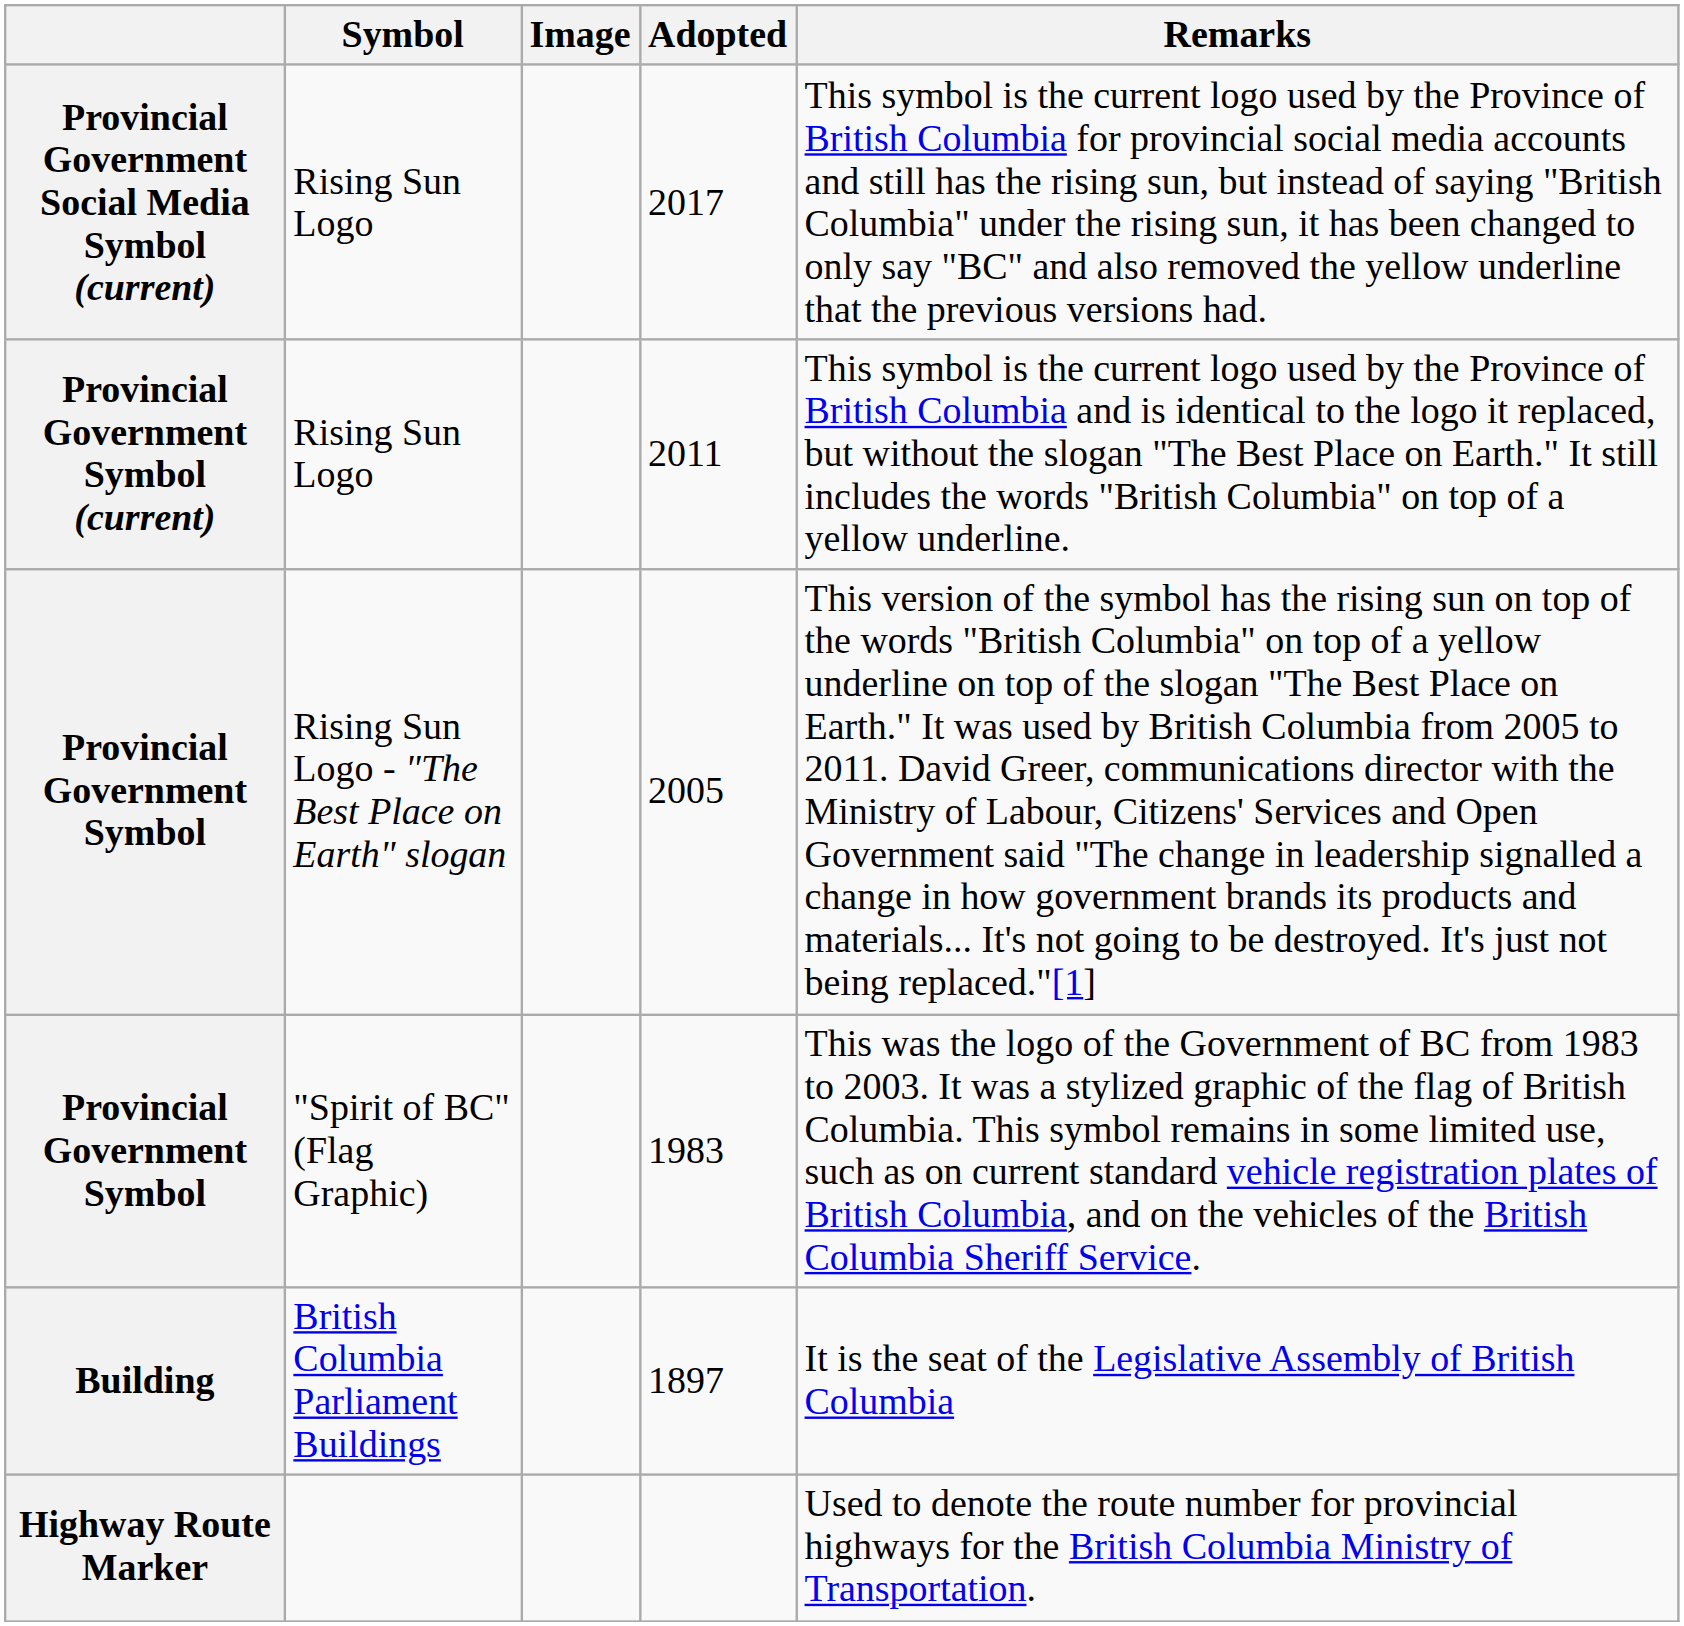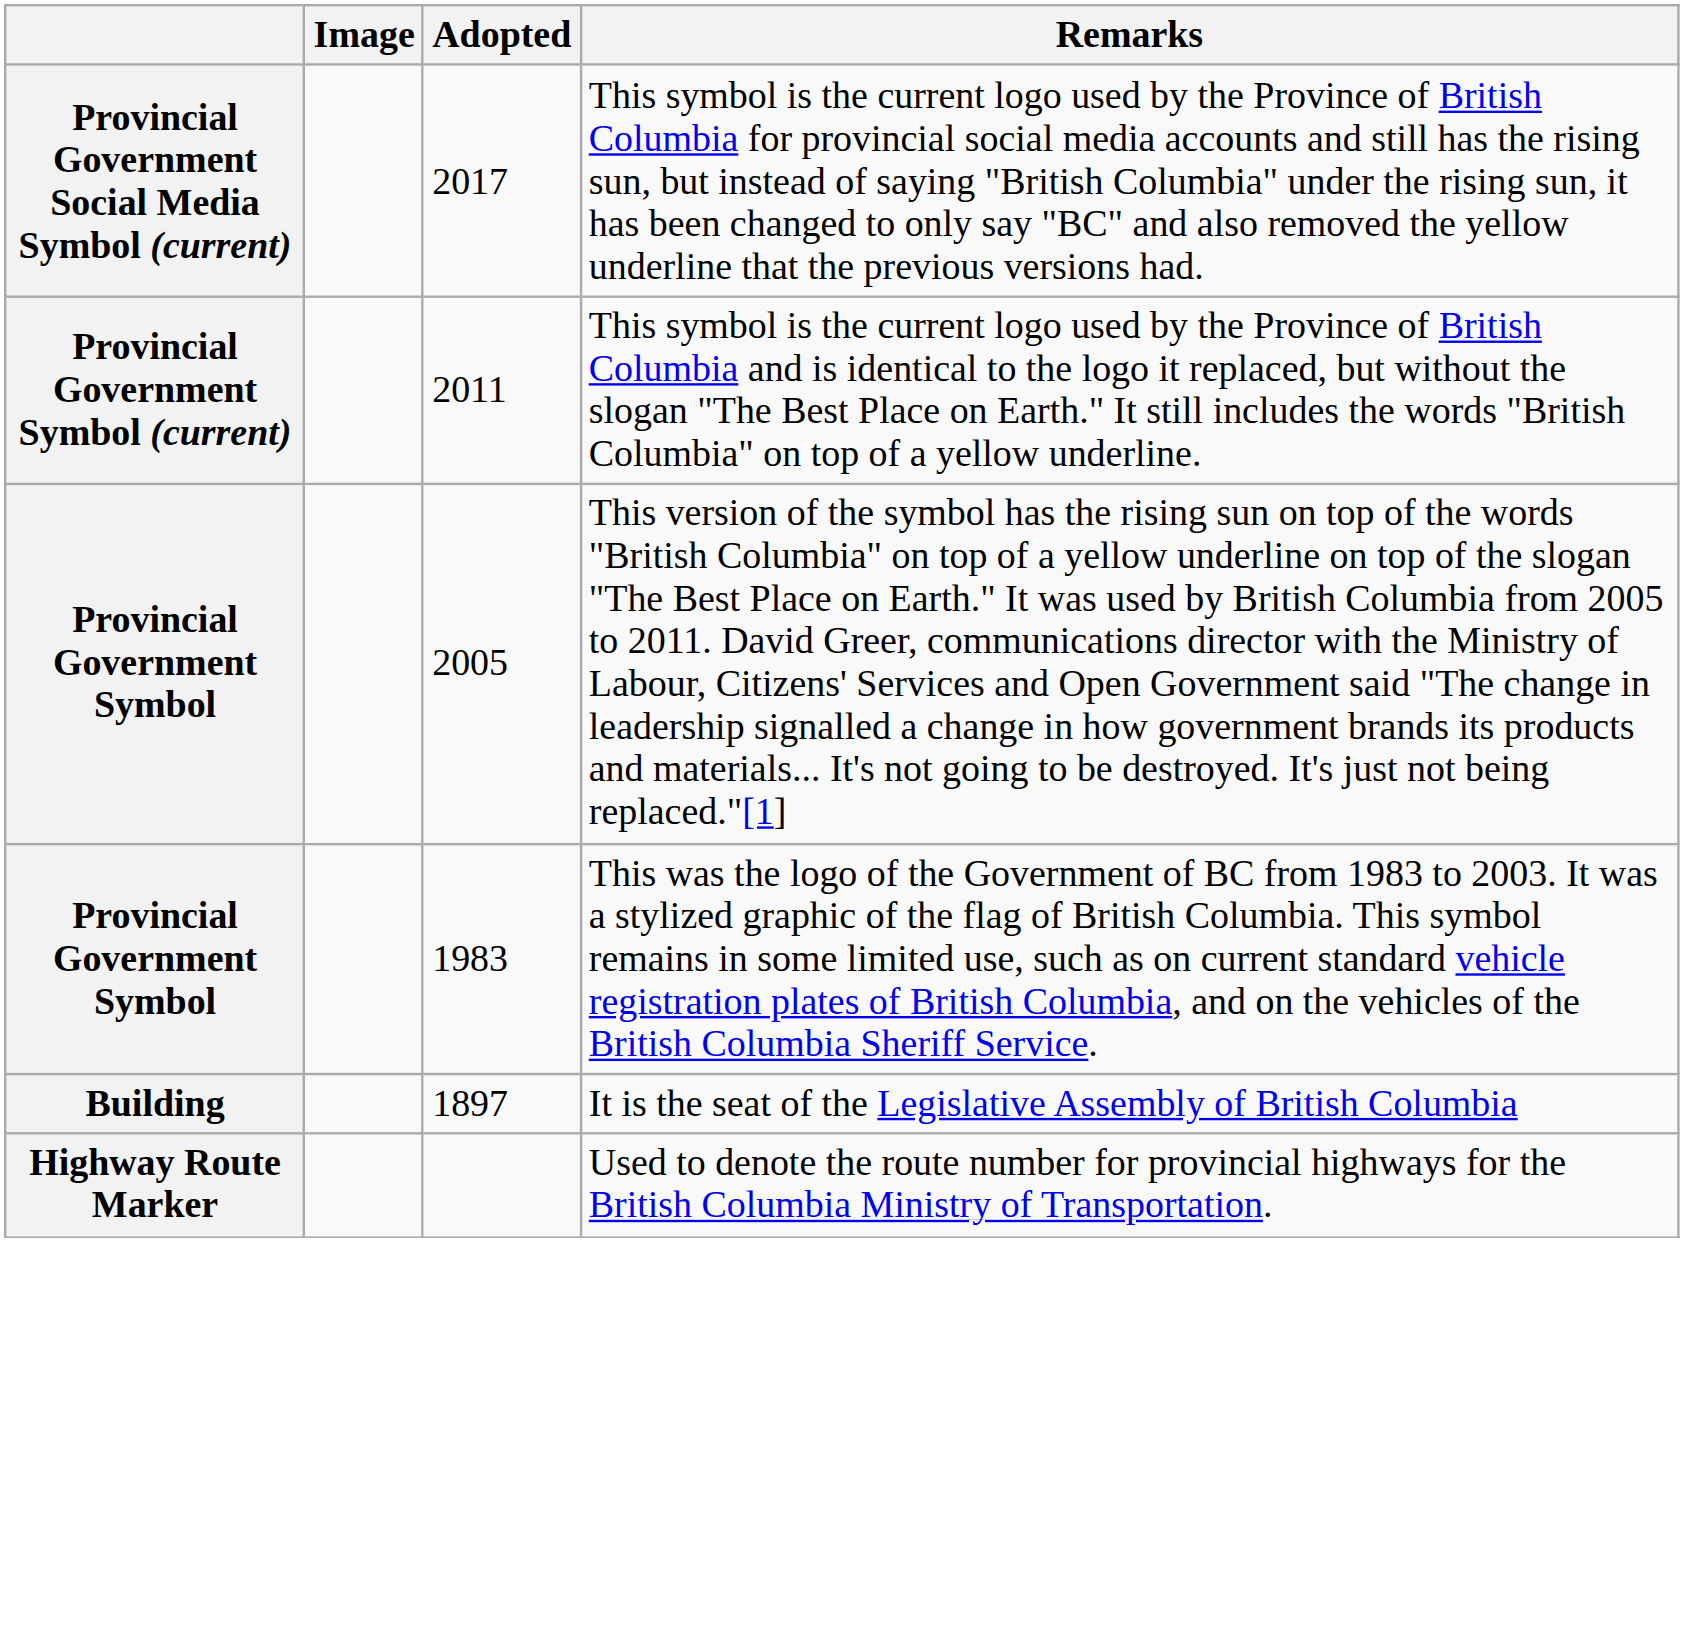- column: Symbol | Rising Sun Logo | Rising Sun Logo | Rising Sun Logo - "The Best Place on Earth" slogan | "Spirit of BC" (Flag Graphic) | British Columbia Parliament Buildings
